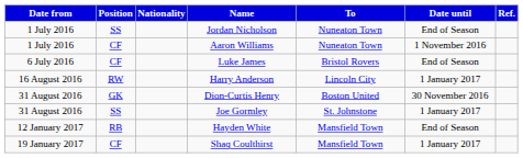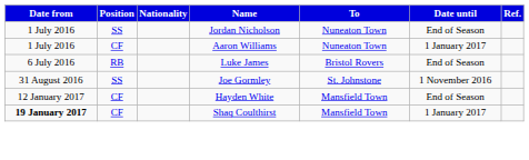Aaron Williams | Date until: 1 November 2016 -> 1 January 2017
Luke James | Position: CF -> RB
- row: 16 August 2016 | RW | Harry Anderson | Lincoln City | 1 January 2017
- row: 31 August 2016 | GK | Dion-Curtis Henry | Boston United | 30 November 2016
Joe Gormley | Date until: 1 January 2017 -> 1 November 2016
Hayden White | Position: RB -> CF
Shaq Coulthirst | Date from: normal -> bold
